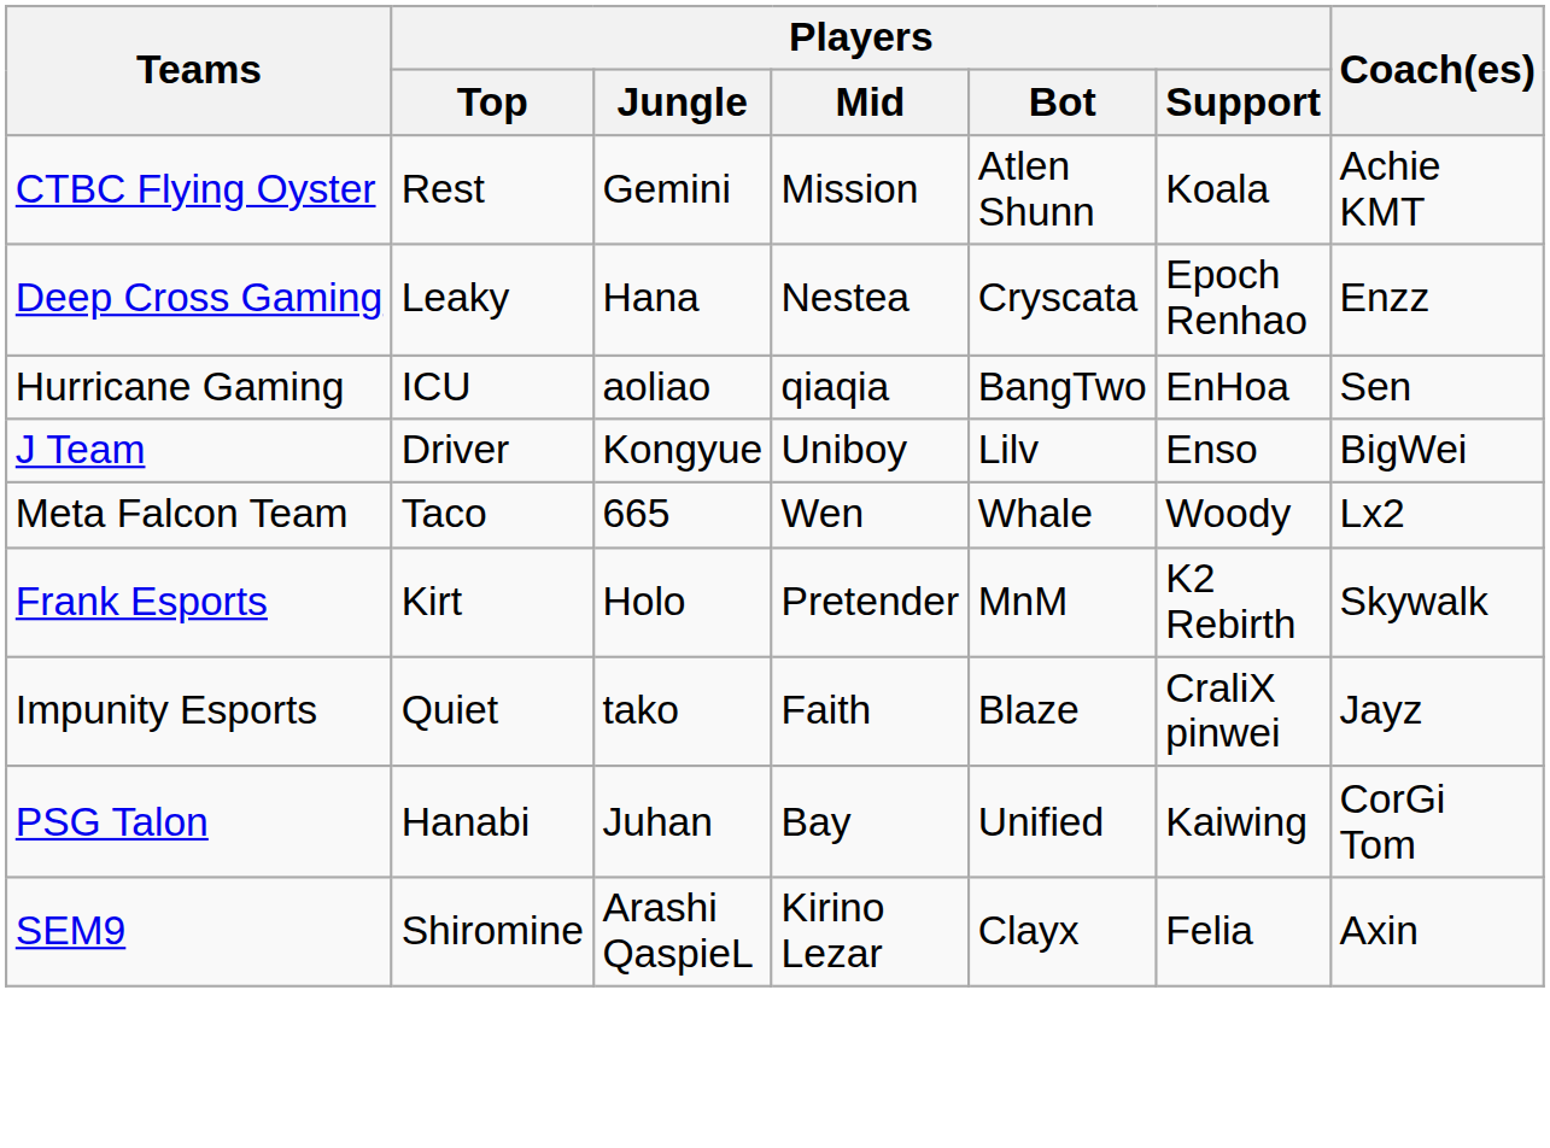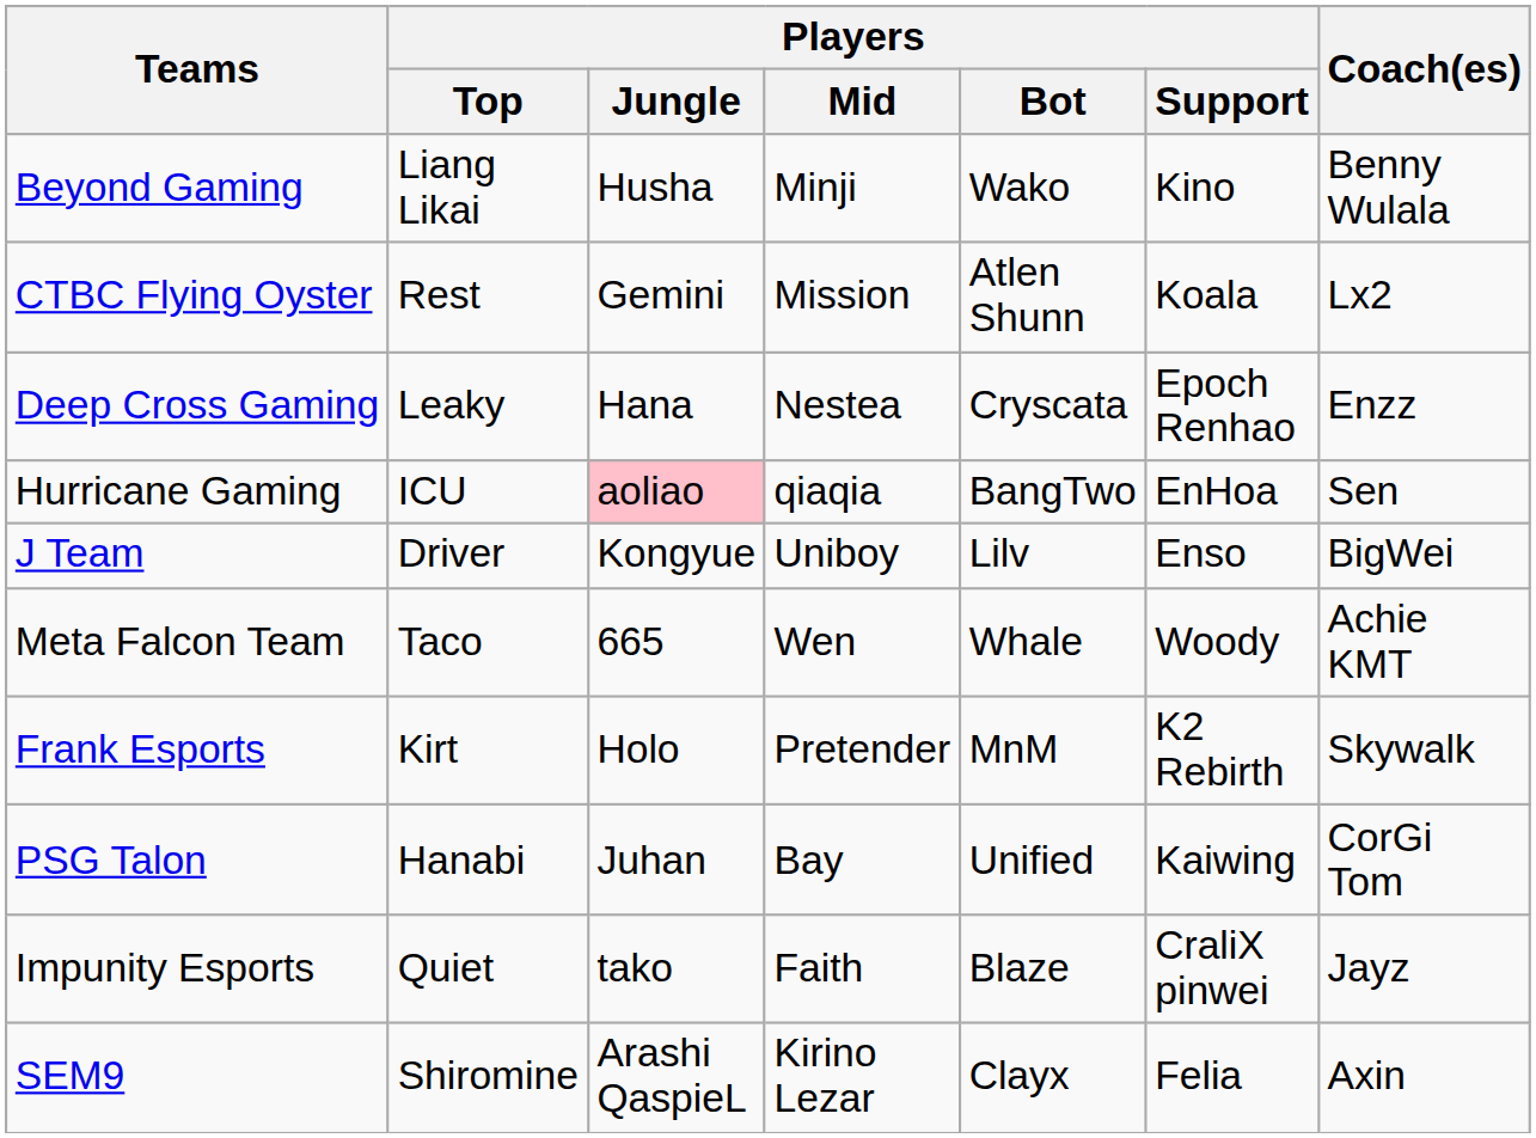+ row: Beyond Gaming | Liang Likai | Husha | Minji | Wako | Kino | Benny Wulala
CTBC Flying Oyster | Coach(es): Achie KMT -> Lx2
Hurricane Gaming | Players / Jungle: no background -> pink background
Meta Falcon Team | Coach(es): Lx2 -> Achie KMT
rows swapped: PSG Talon <-> Impunity Esports
